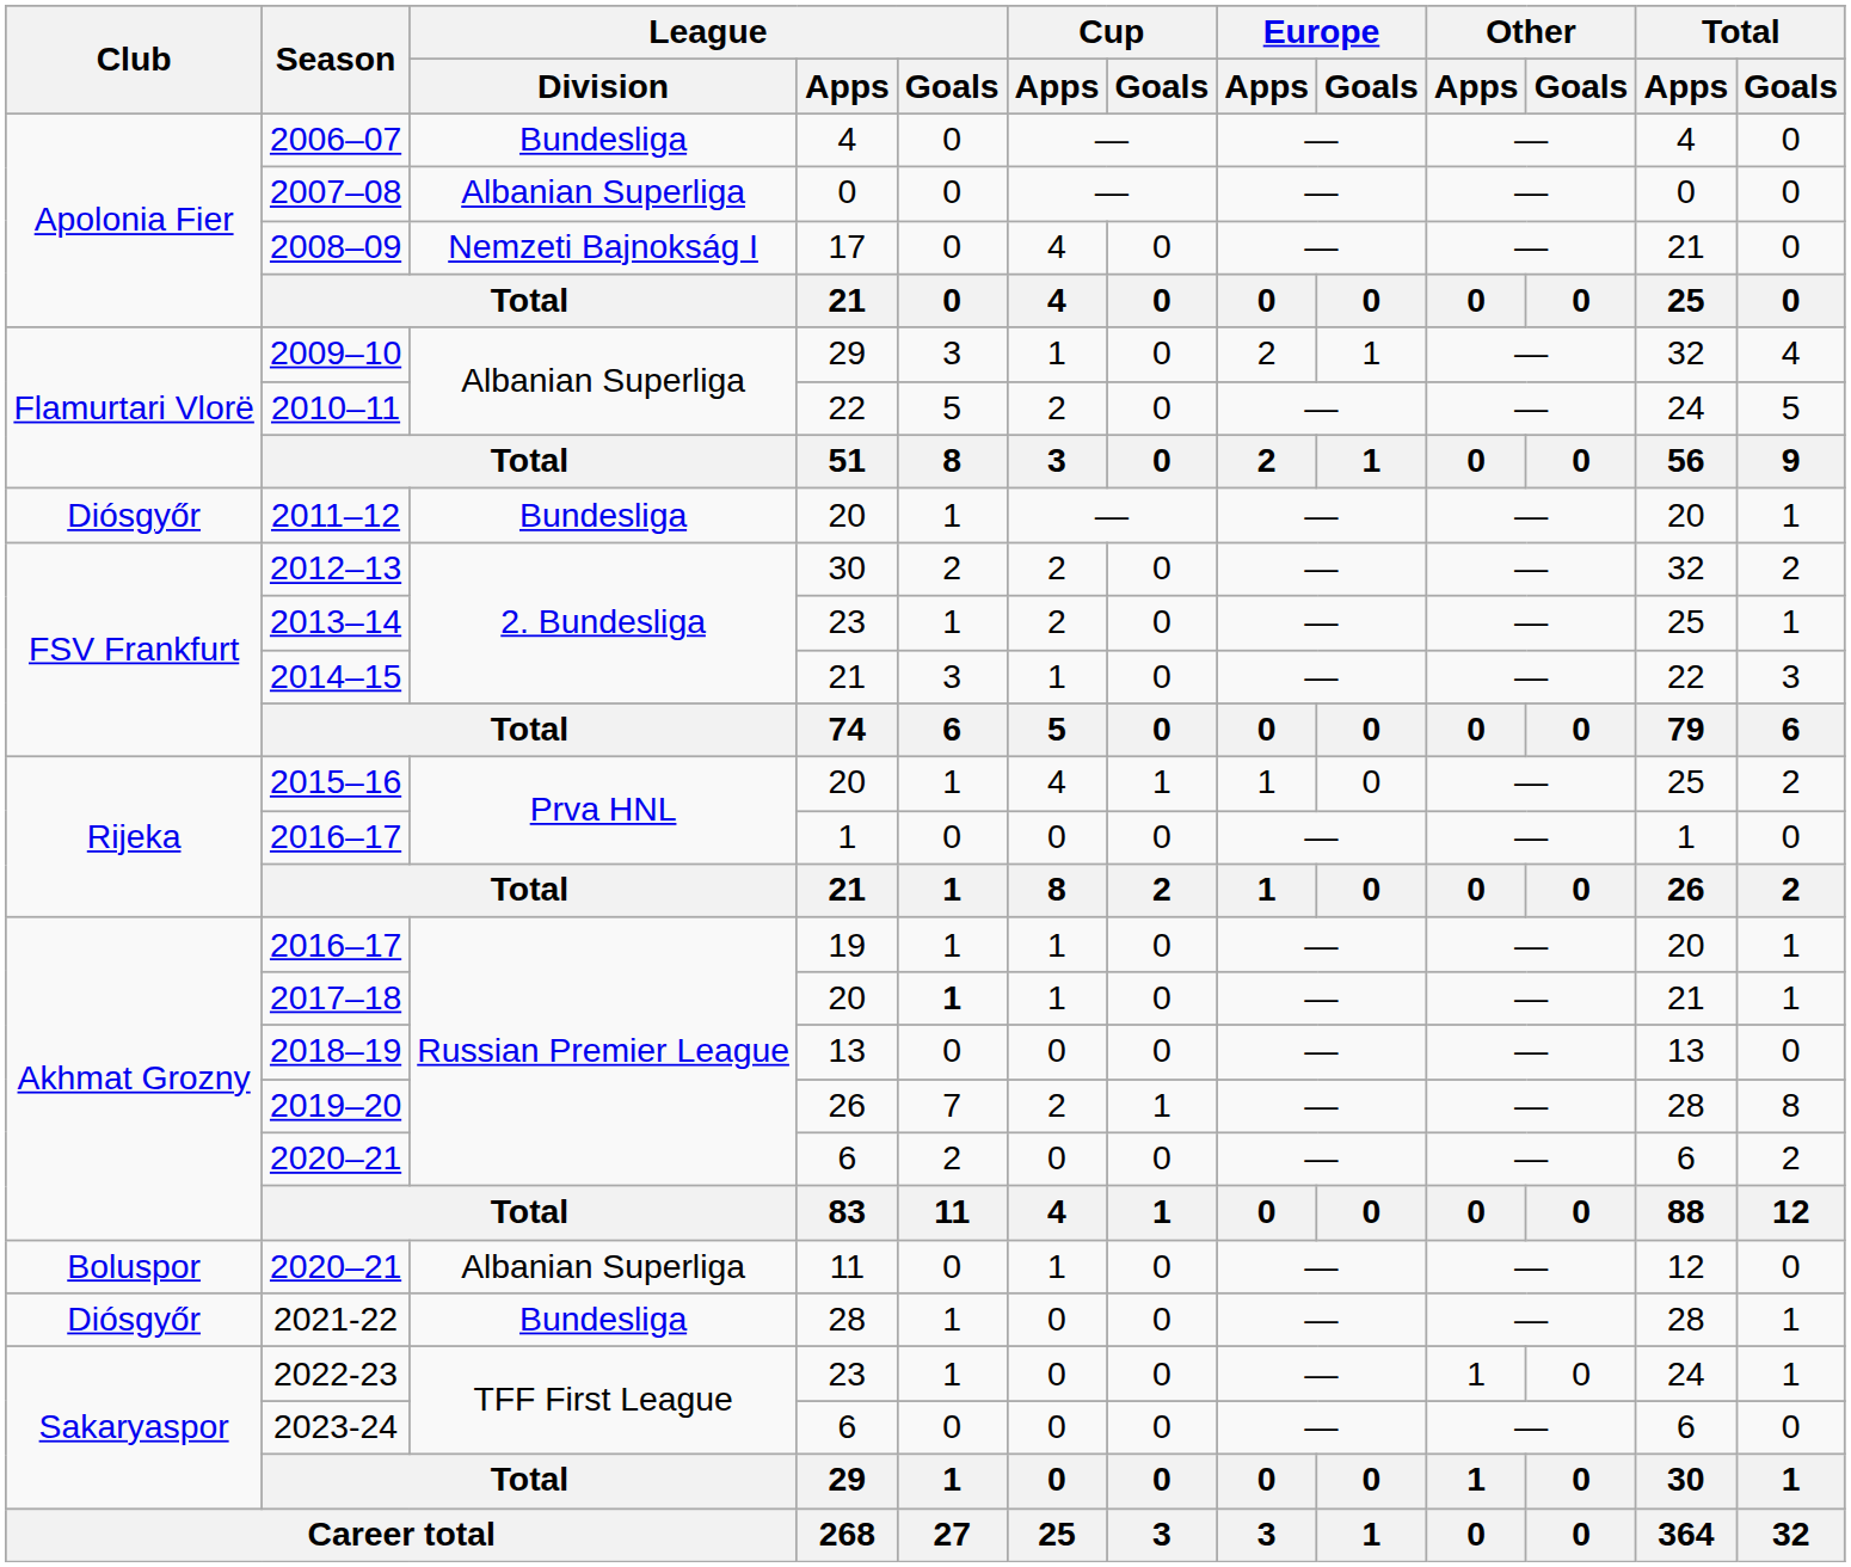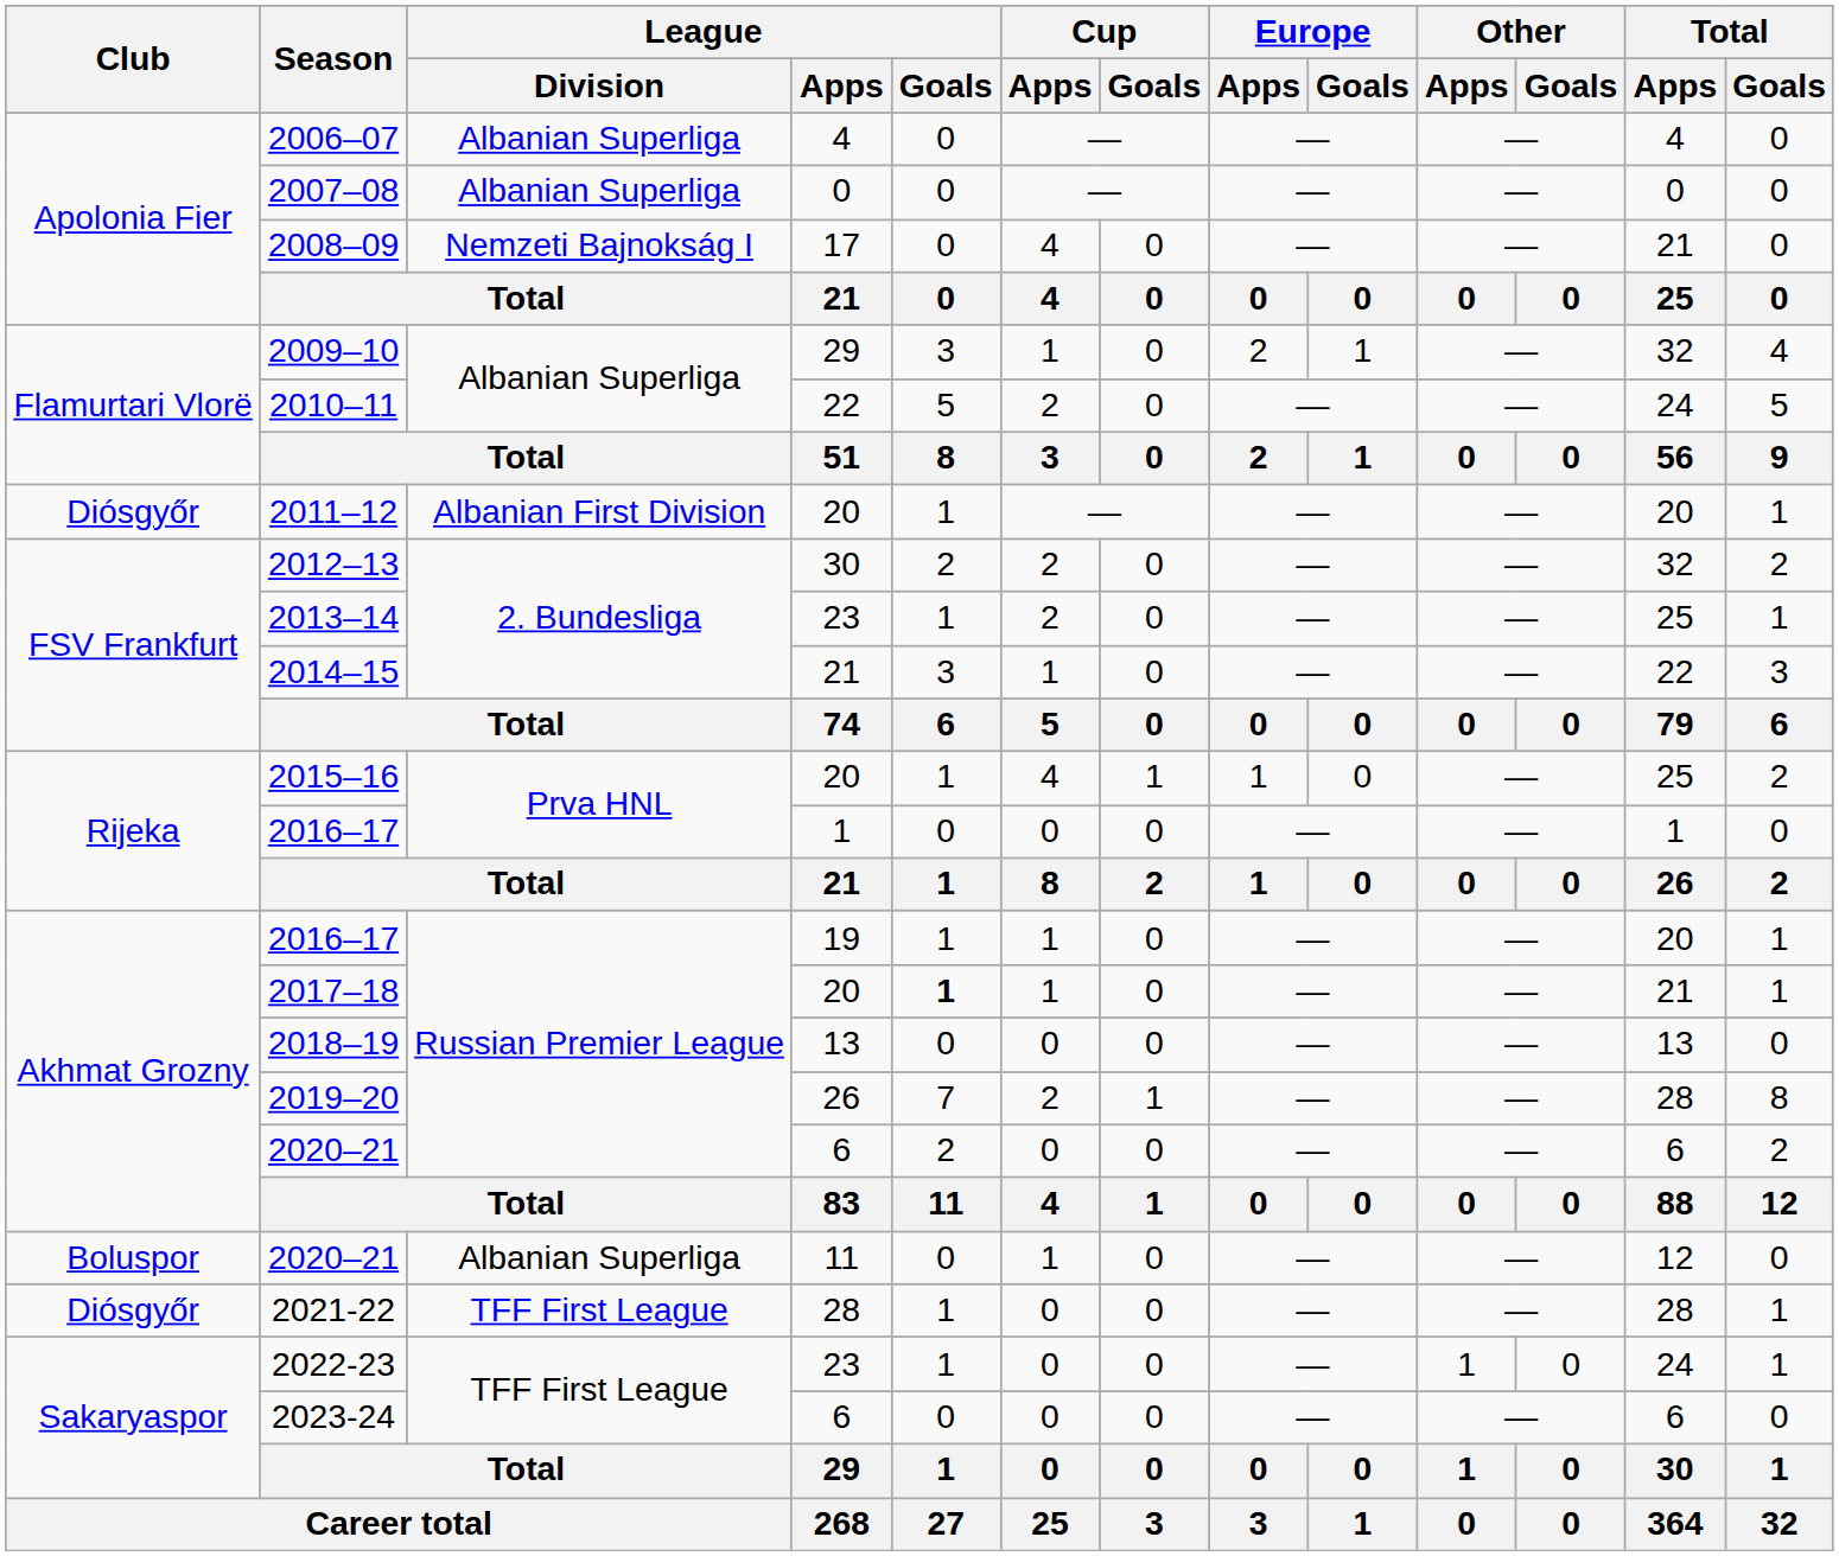2006–07 | League / Division: Bundesliga -> Albanian Superliga
2011–12 | League / Division: Bundesliga -> Albanian First Division
2021-22 | League / Division: Bundesliga -> TFF First League
